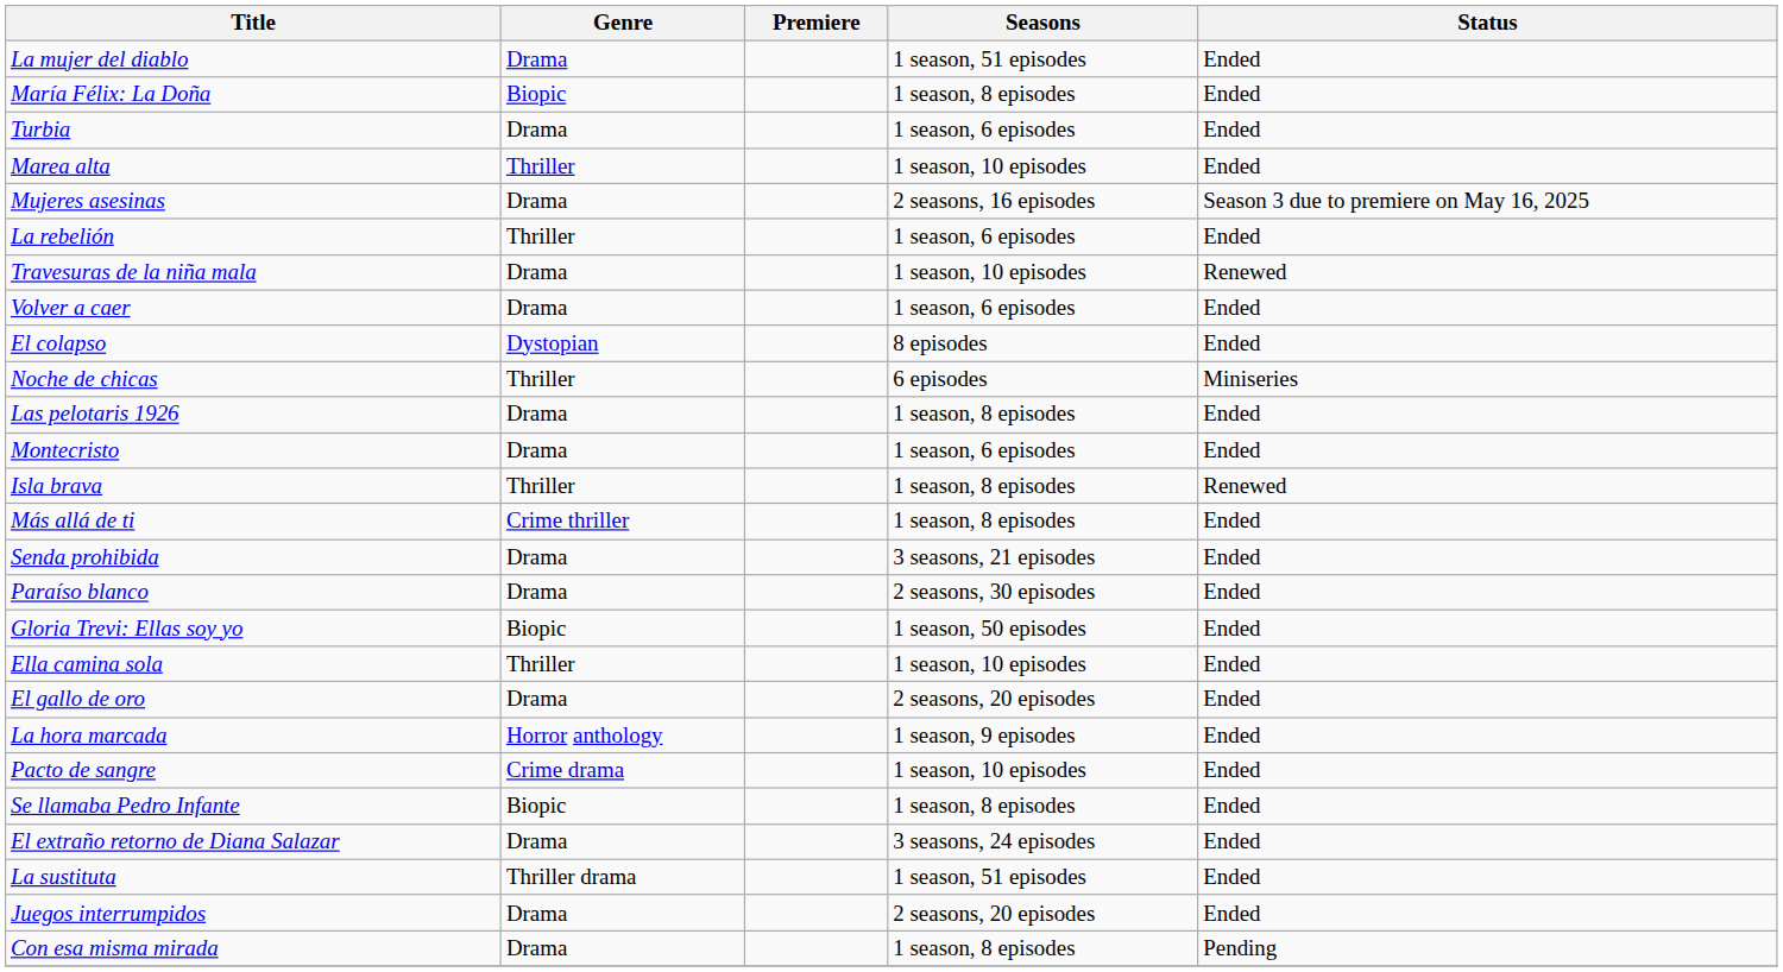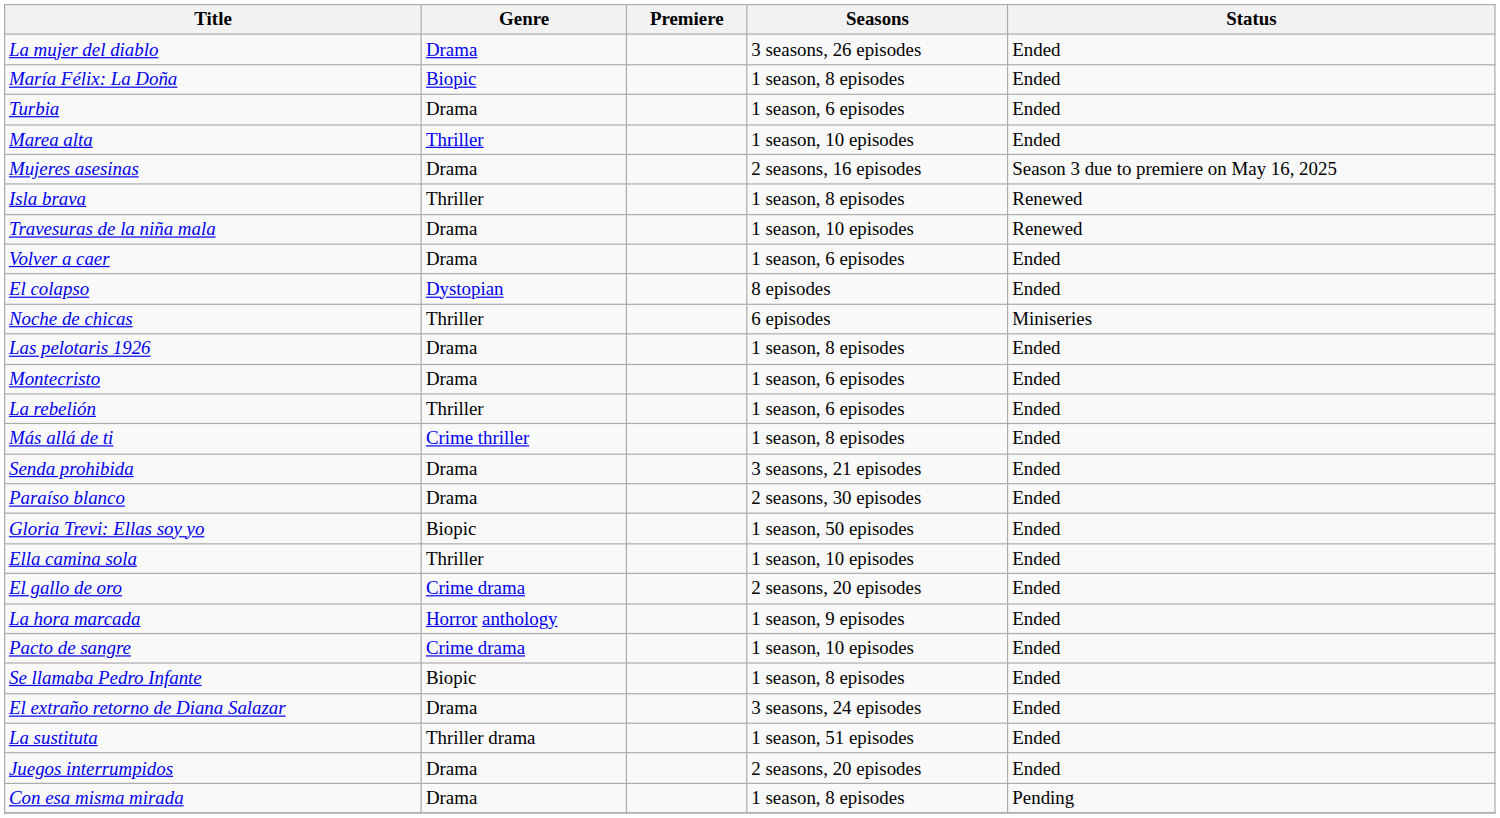La mujer del diablo | Seasons: 1 season, 51 episodes -> 3 seasons, 26 episodes
rows swapped: La rebelión <-> Isla brava
El gallo de oro | Genre: Drama -> Crime drama
